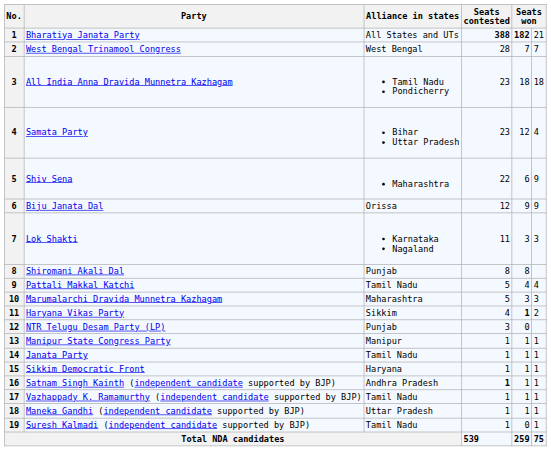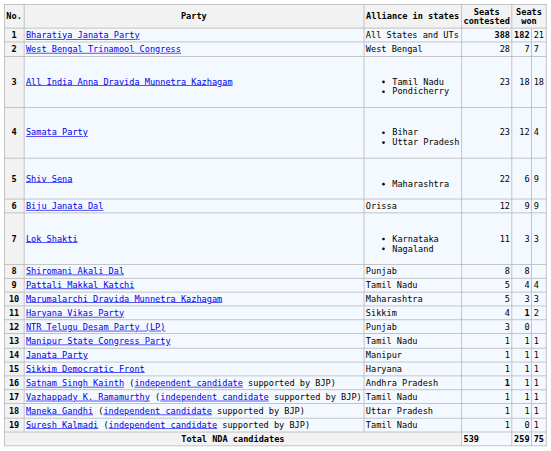Manipur State Congress Party | Alliance in states: Manipur -> Tamil Nadu
Janata Party | Alliance in states: Tamil Nadu -> Manipur
